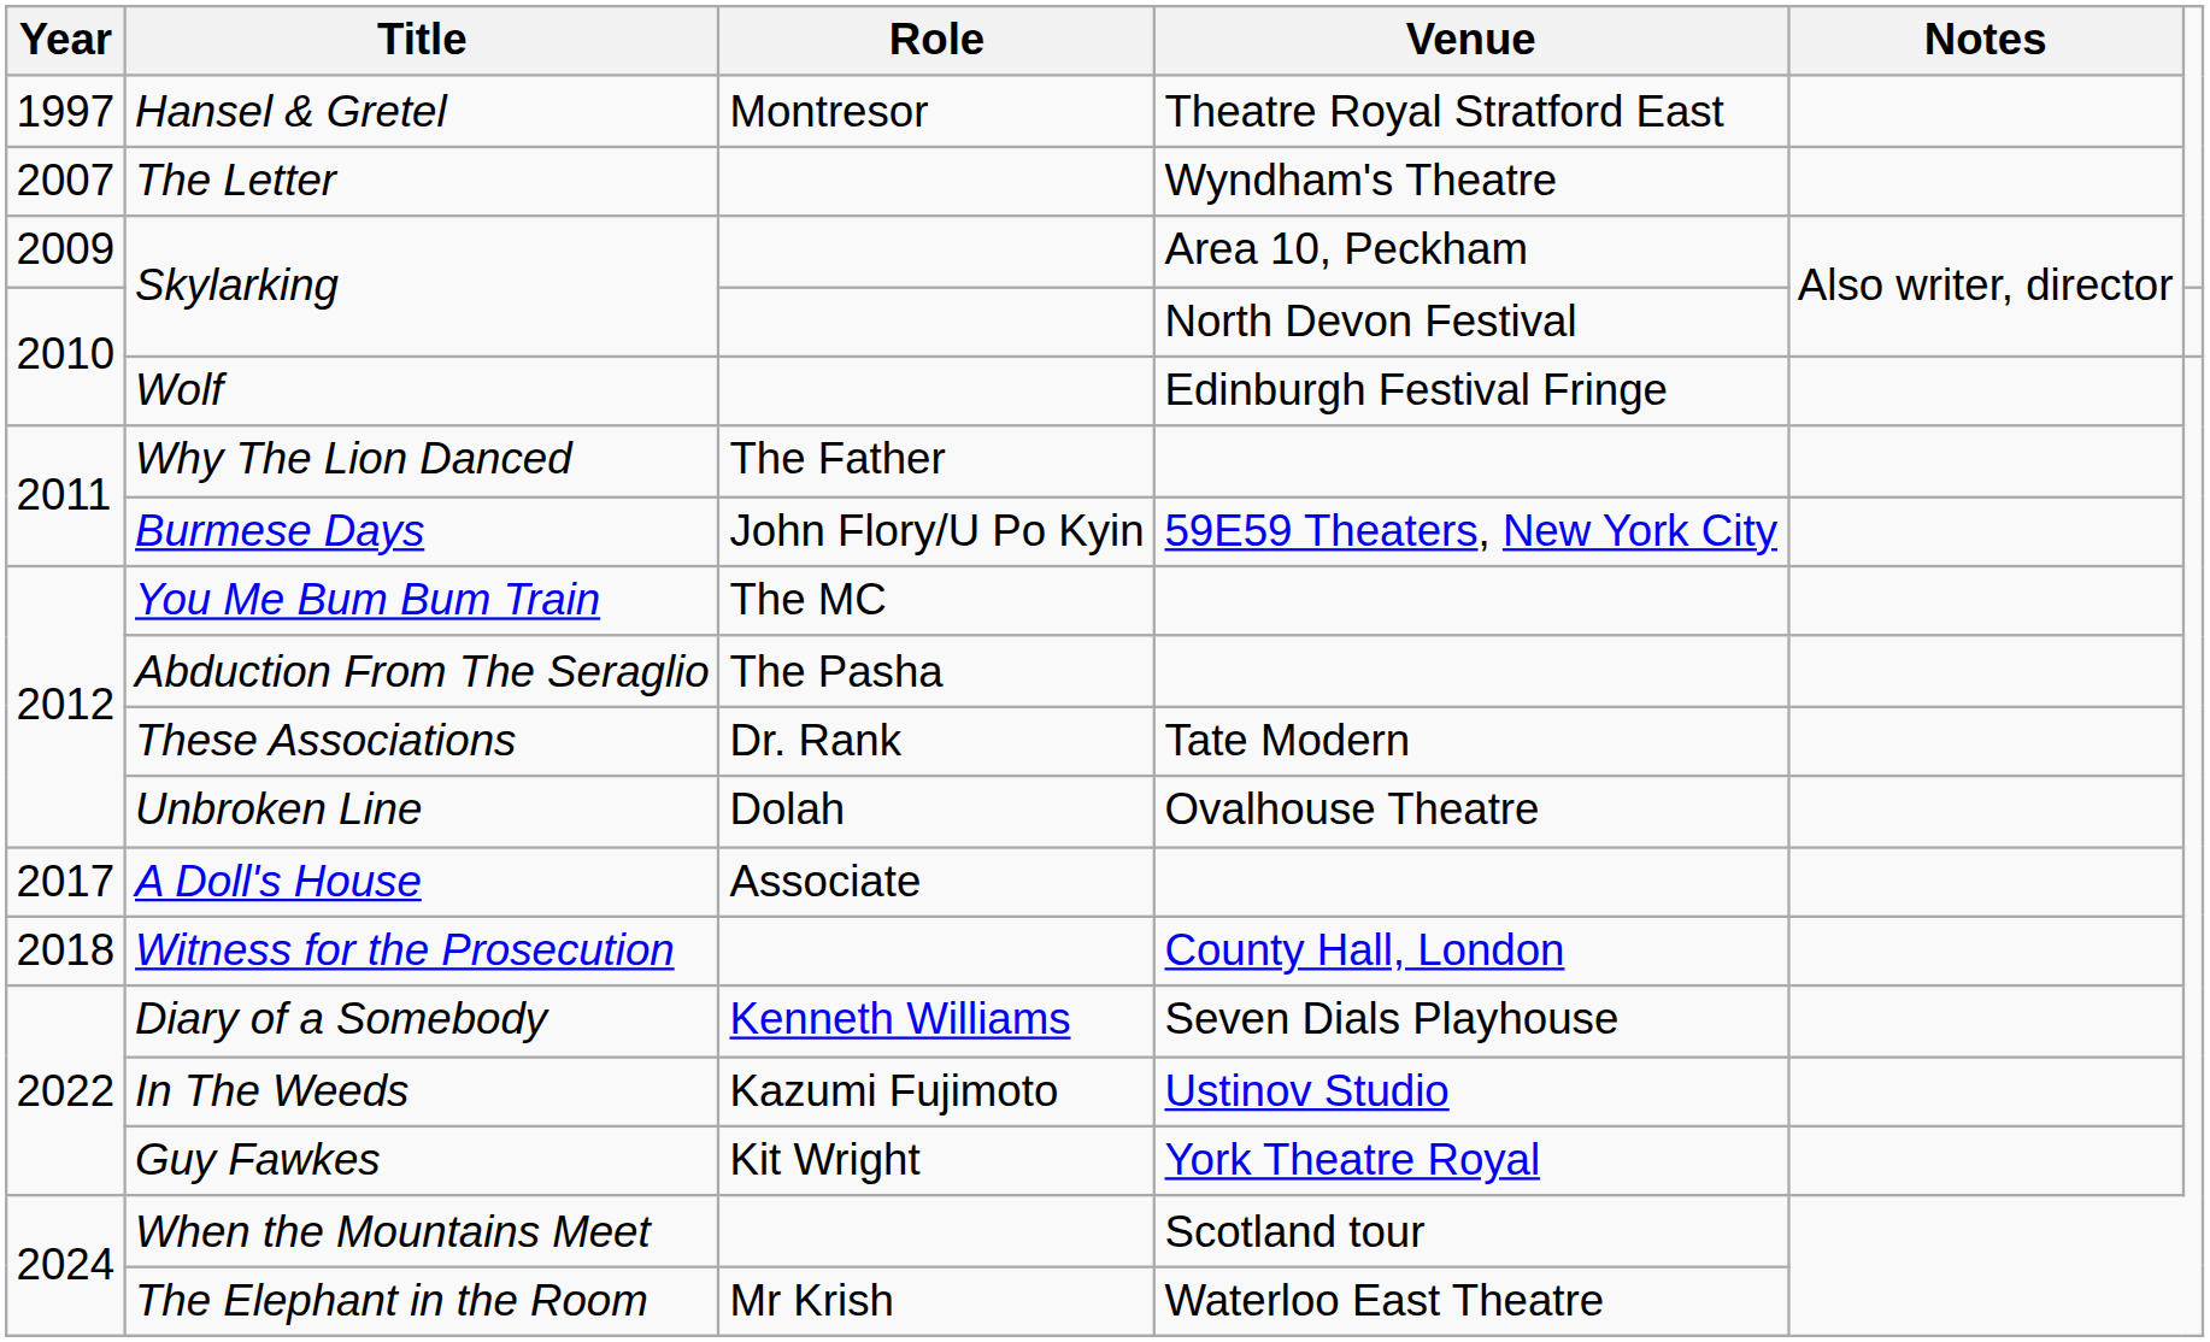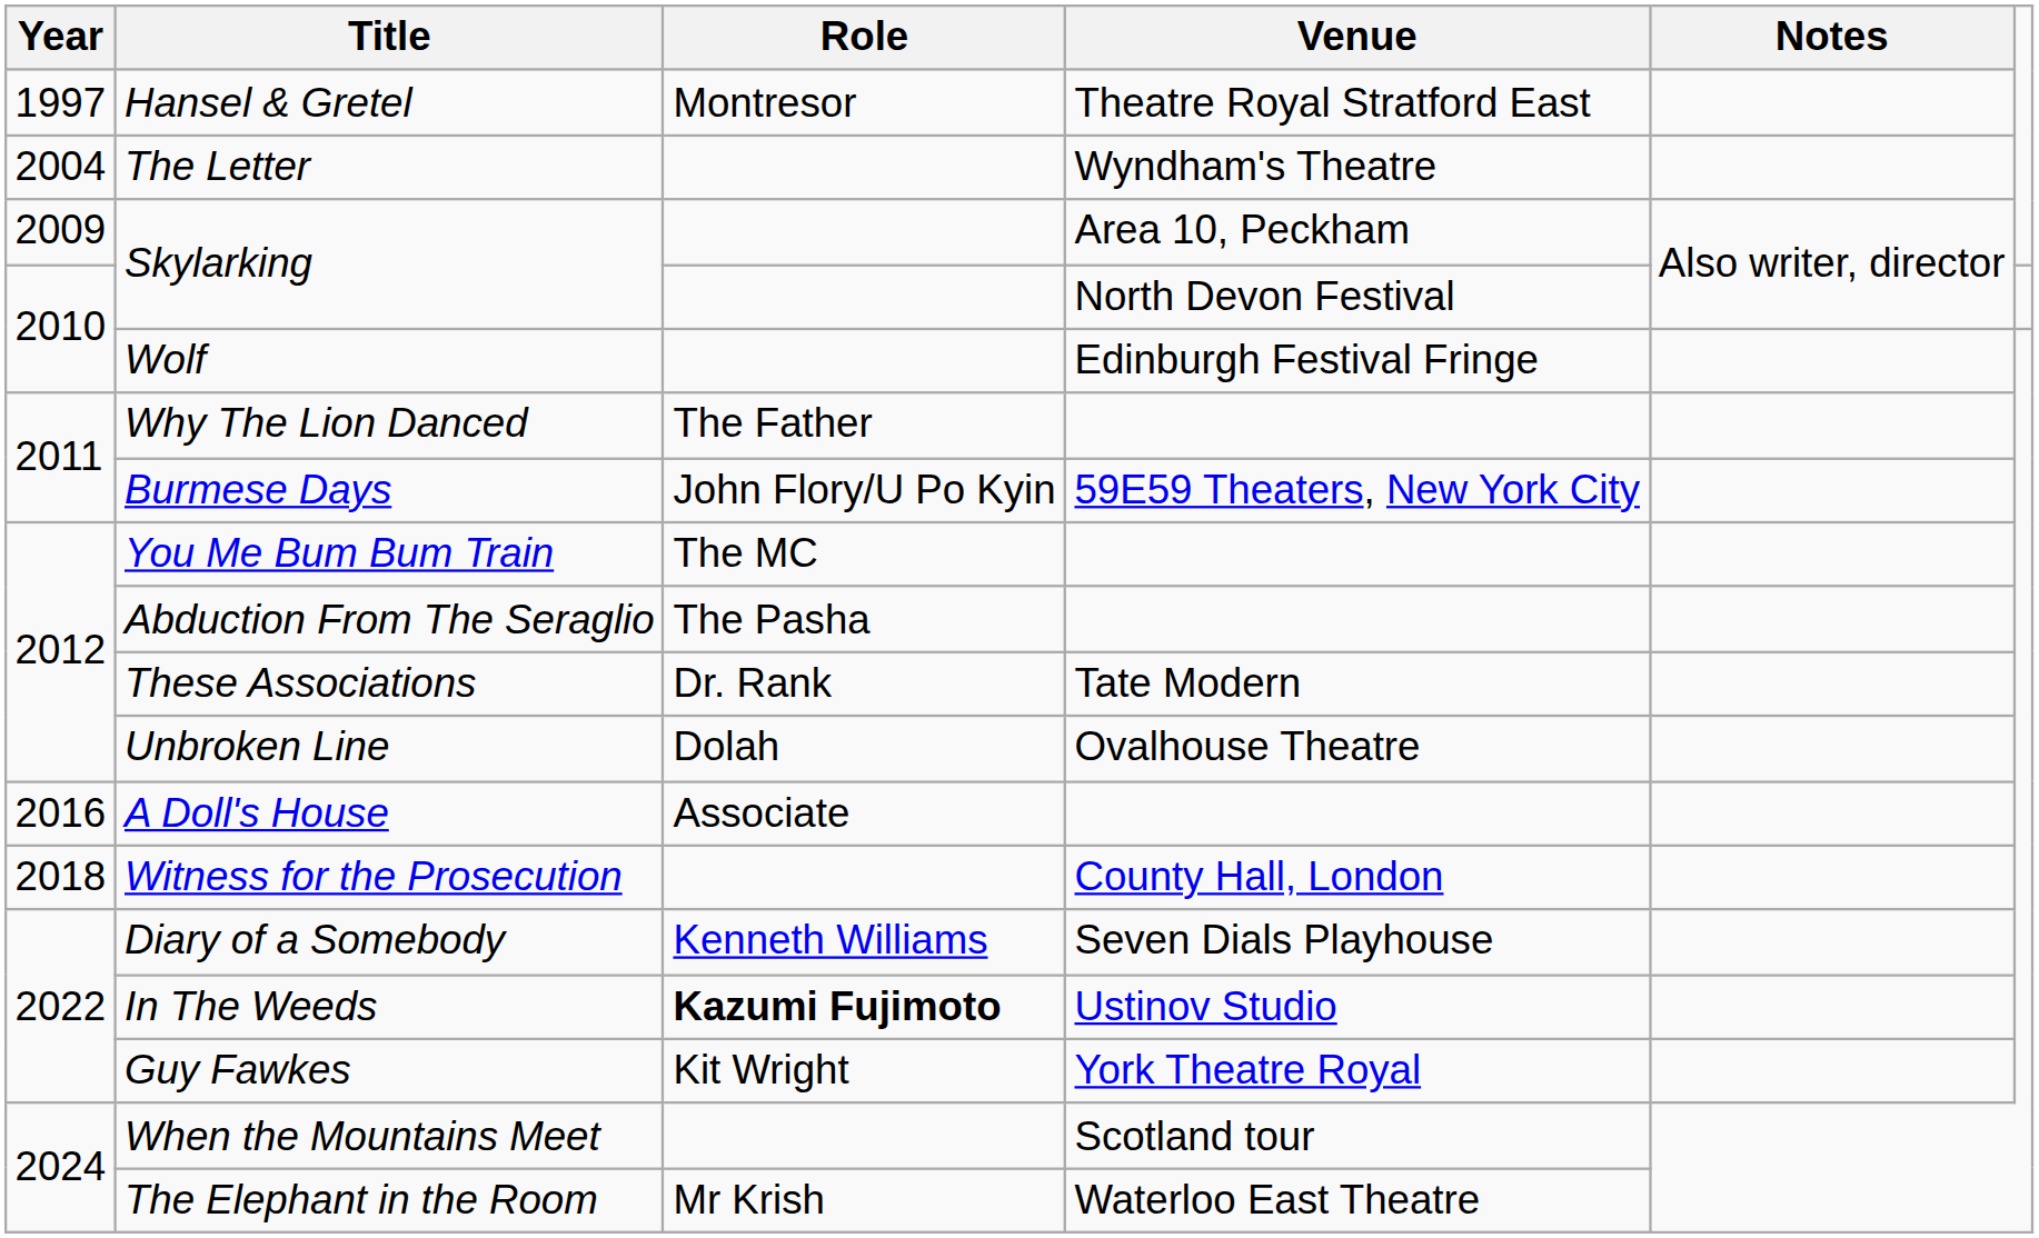The Letter | Year: 2007 -> 2004
A Doll's House | Year: 2017 -> 2016
In The Weeds | Role: normal -> bold
